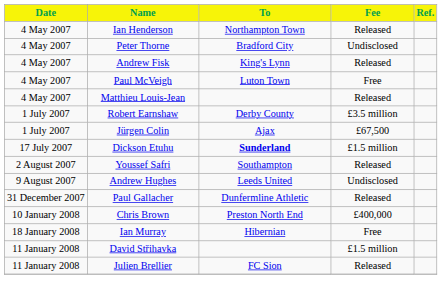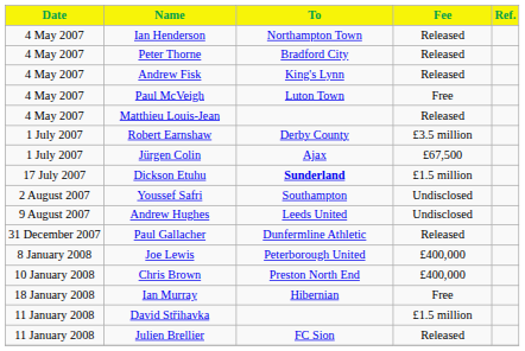Peter Thorne | Fee: Undisclosed -> Released
Youssef Safri | Fee: Released -> Undisclosed
+ row: 8 January 2008 | Joe Lewis | Peterborough United | £400,000
